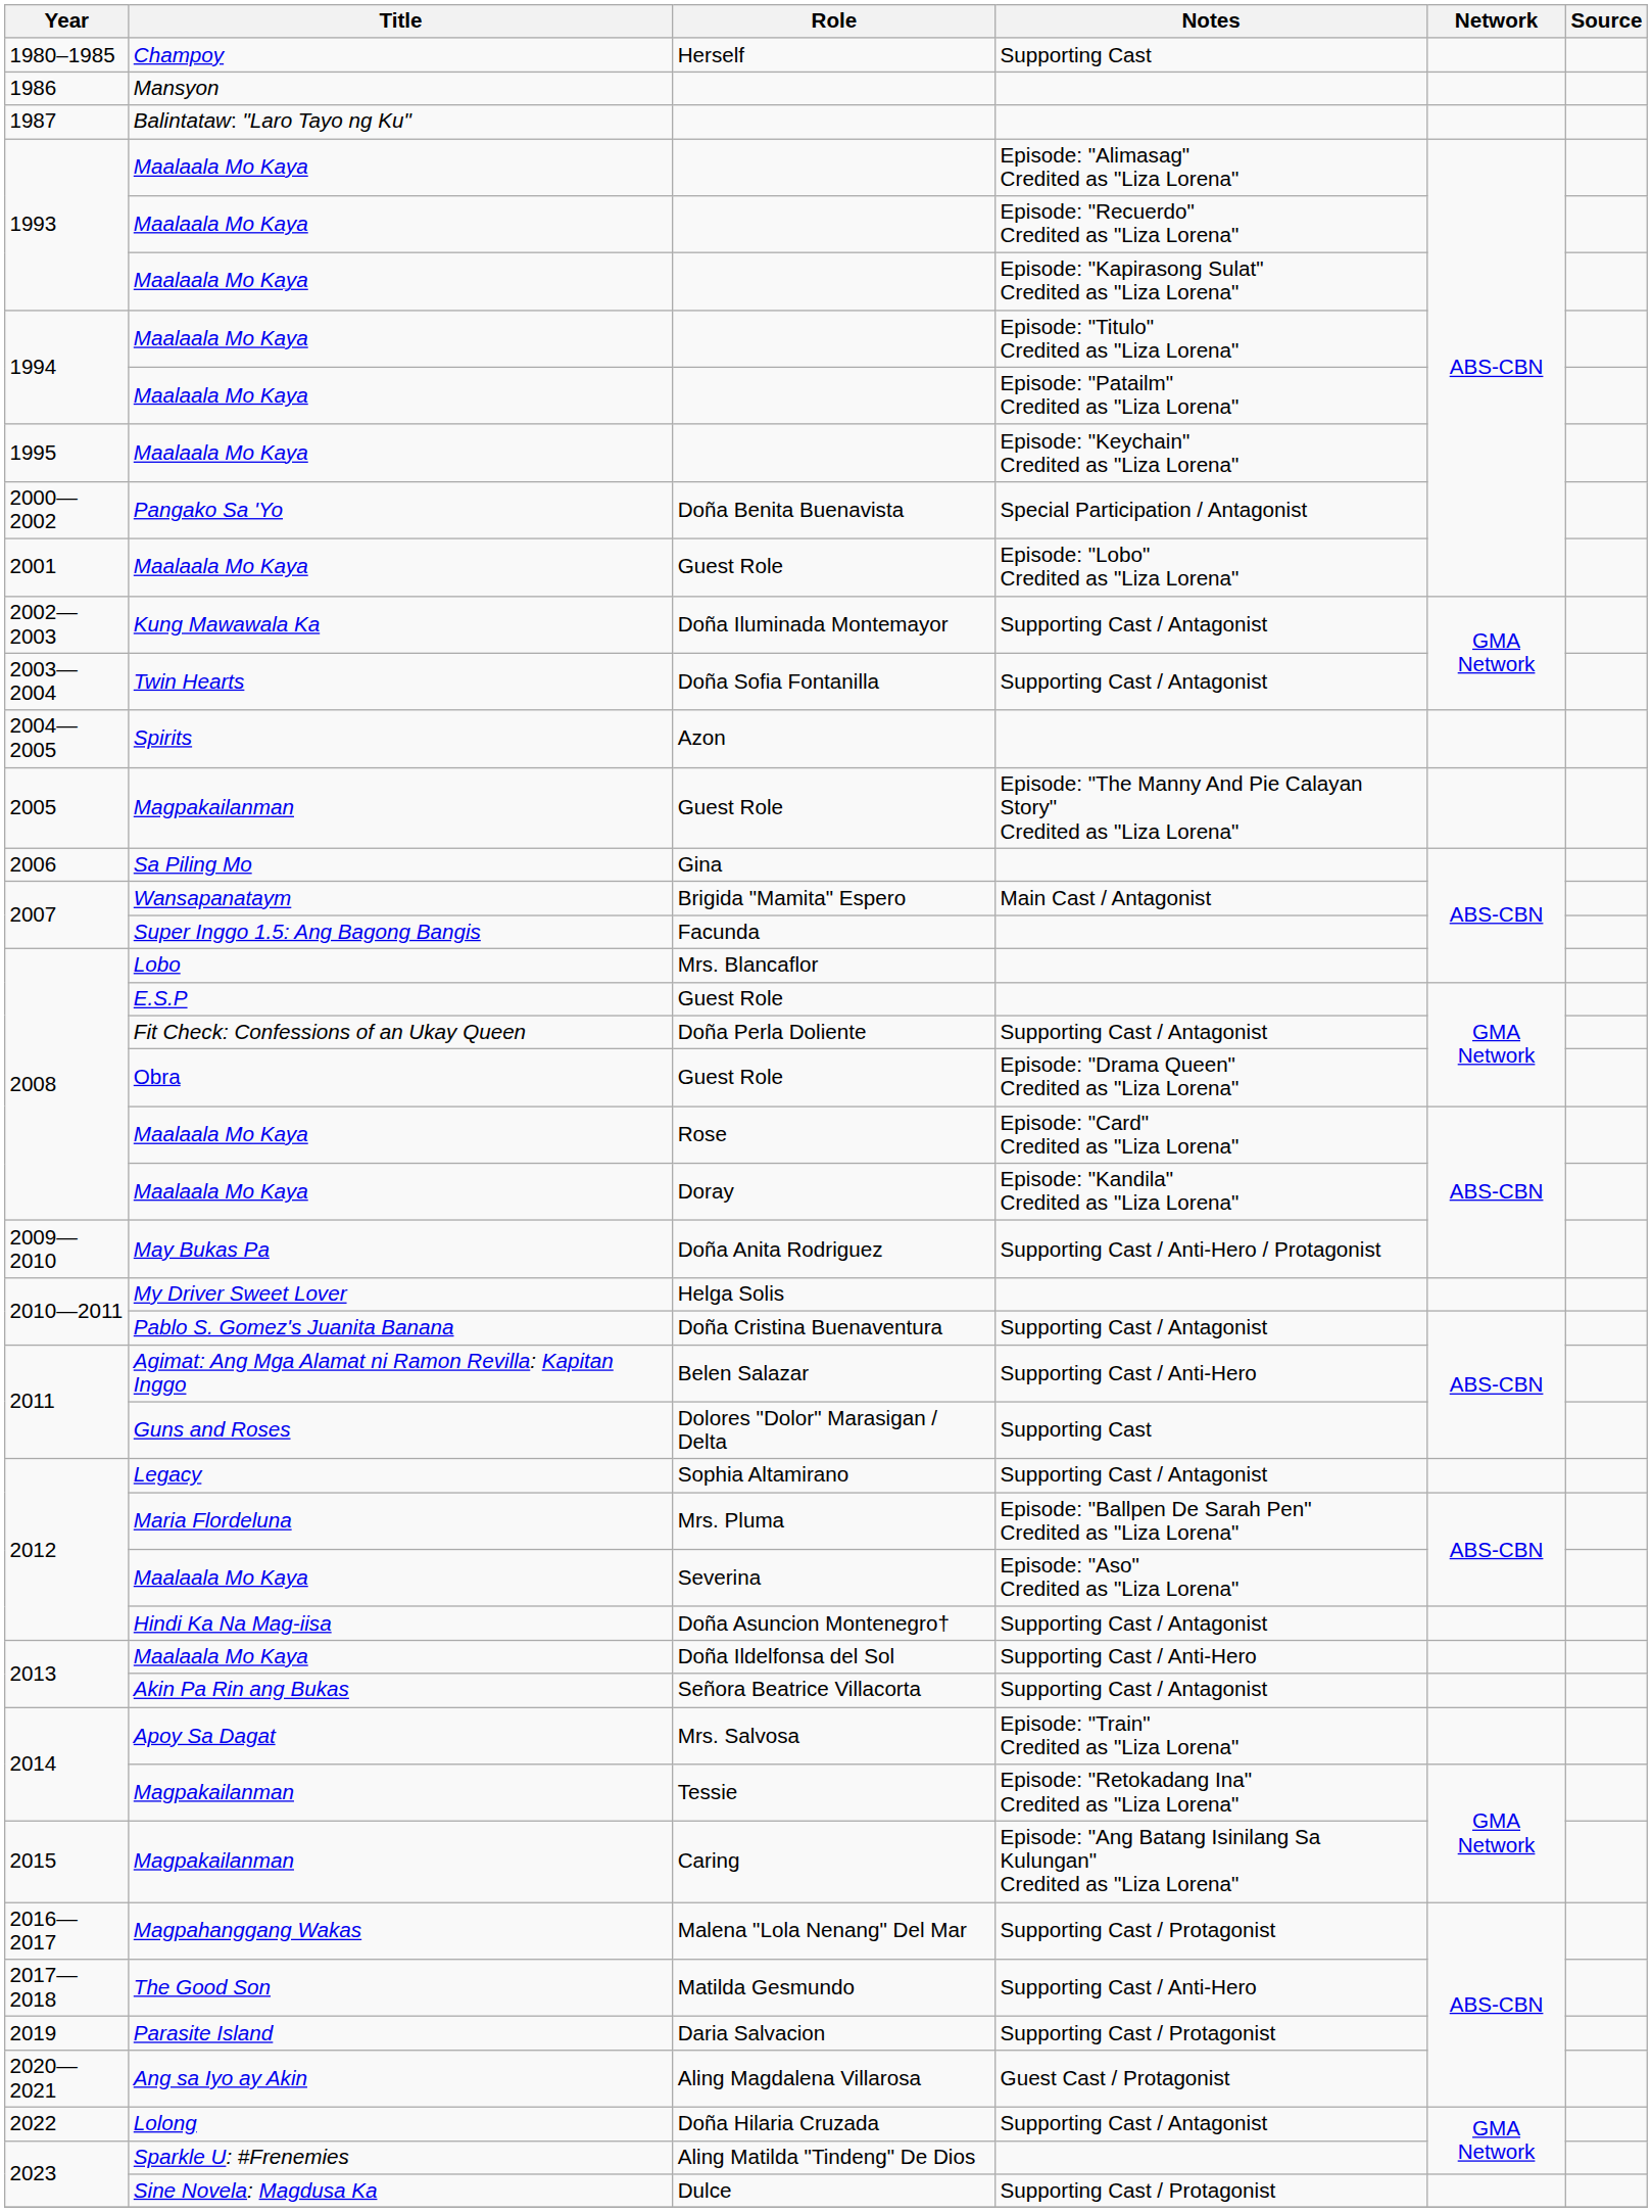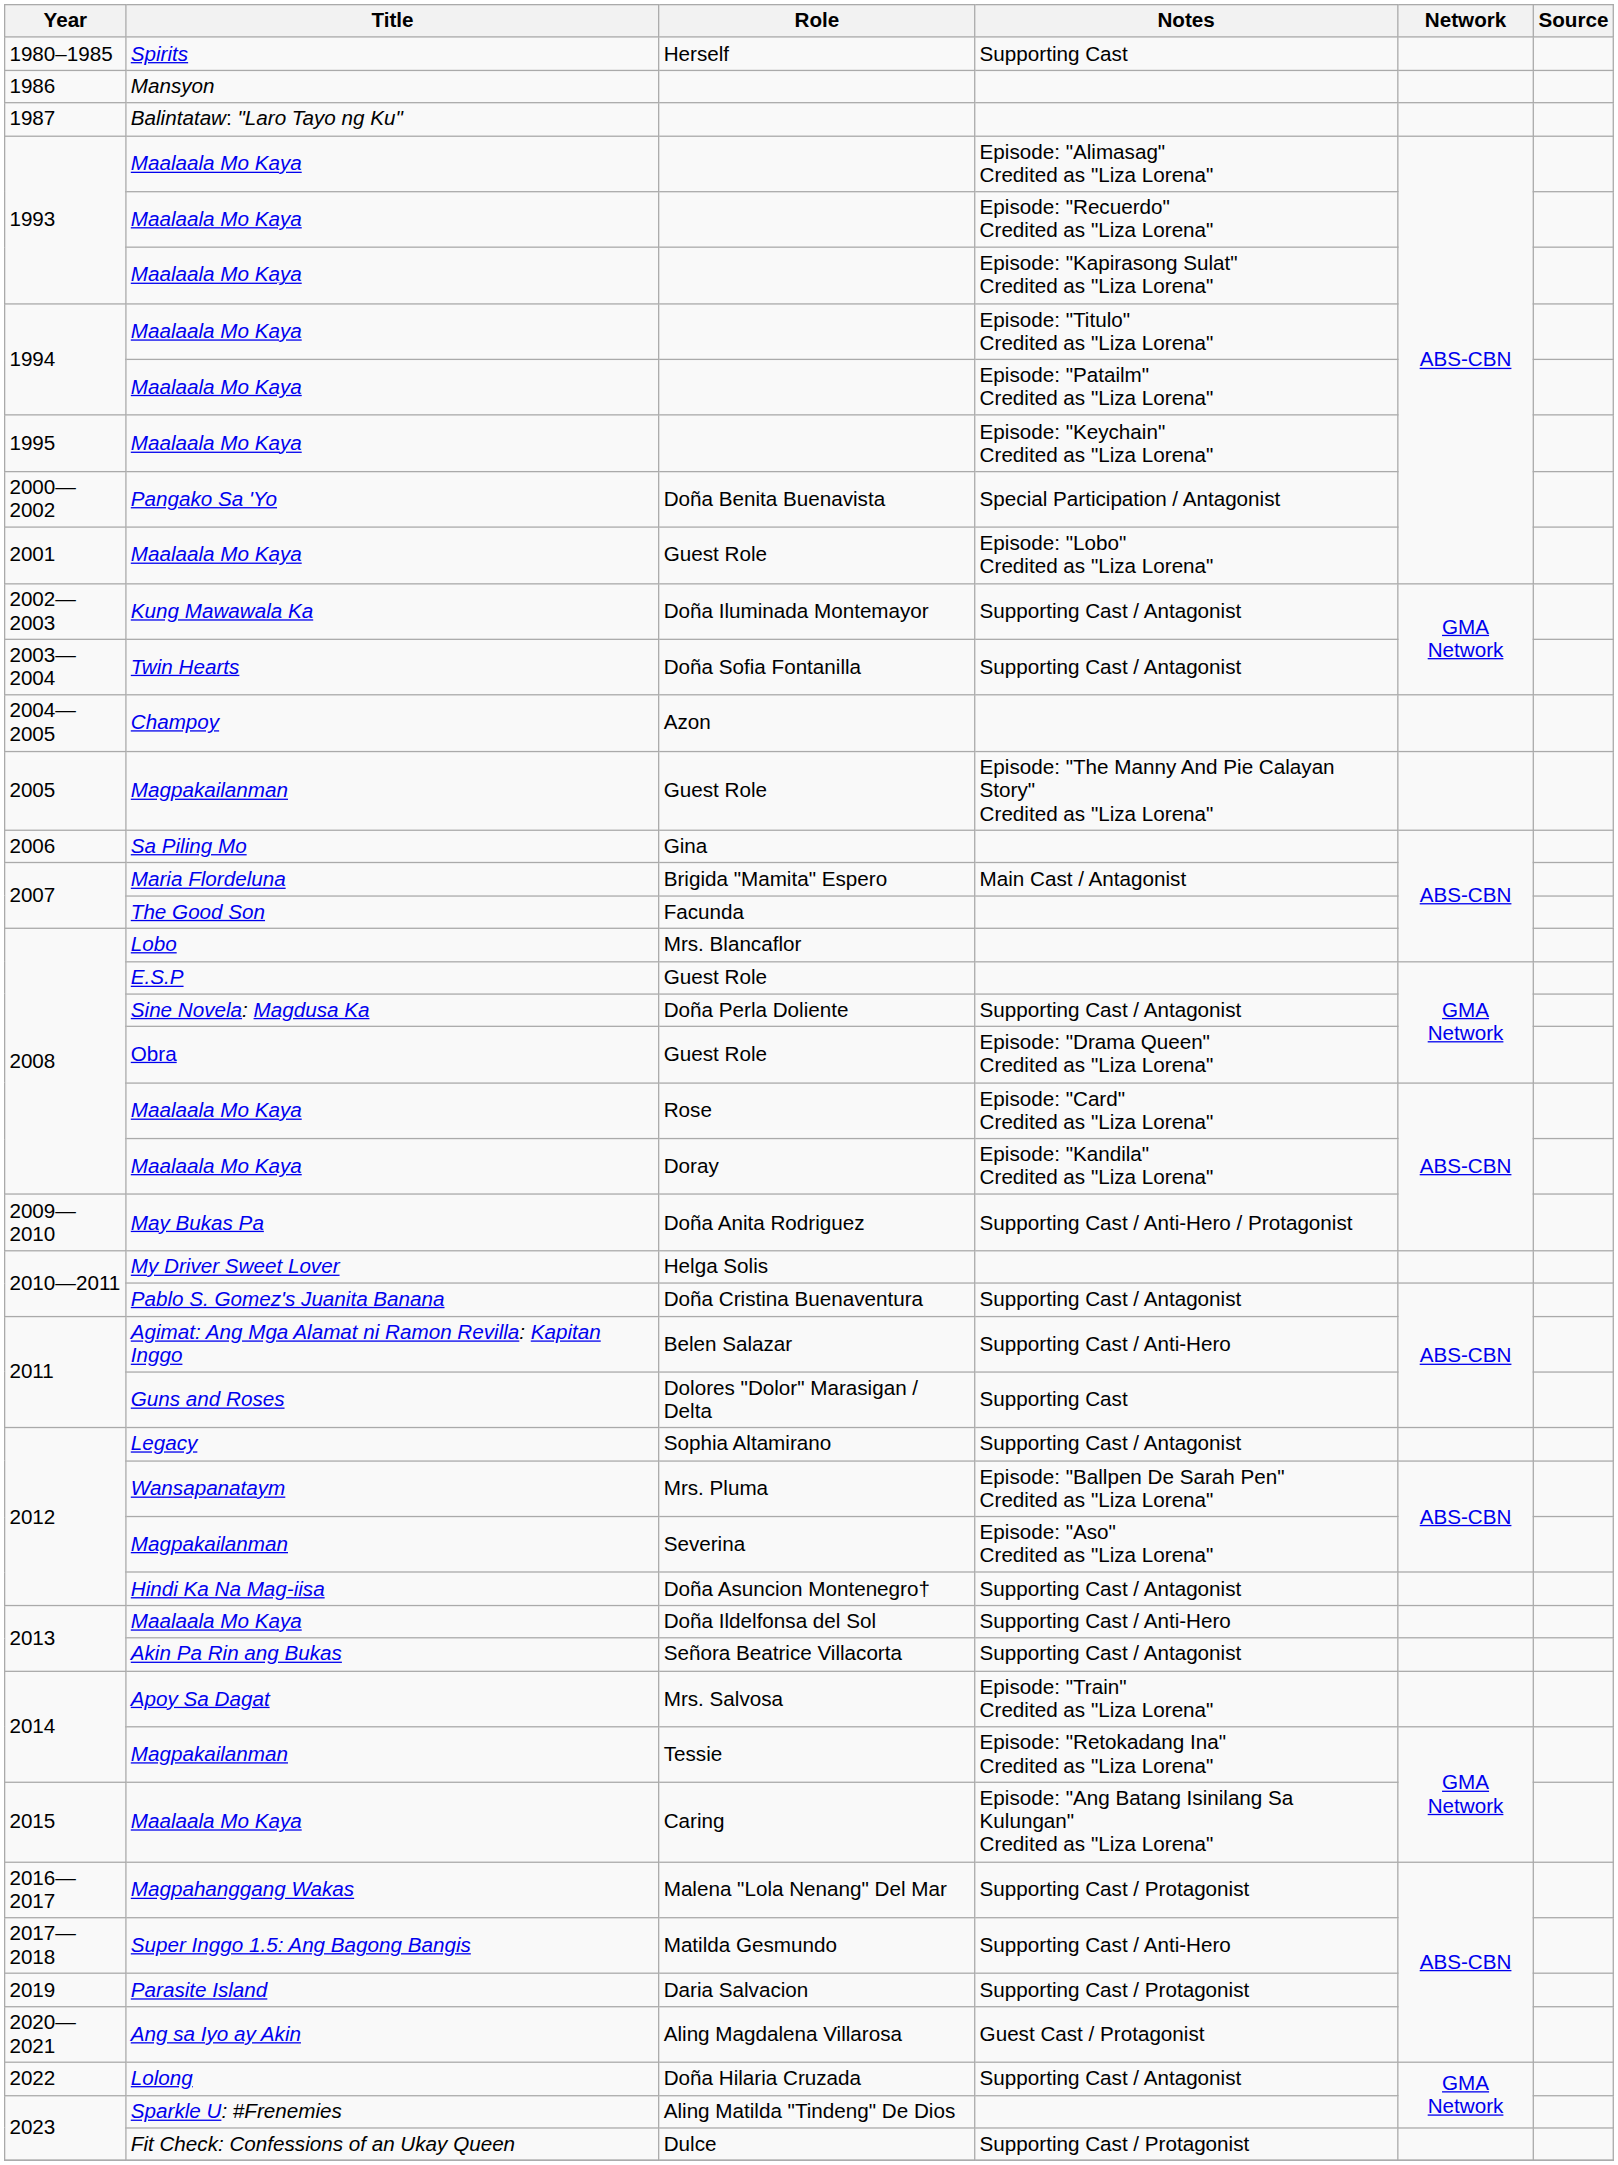Herself | Title: Champoy -> Spirits
Azon | Title: Spirits -> Champoy
Brigida "Mamita" Espero | Title: Wansapanataym -> Maria Flordeluna
Facunda | Title: Super Inggo 1.5: Ang Bagong Bangis -> The Good Son
Doña Perla Doliente | Title: Fit Check: Confessions of an Ukay Queen -> Sine Novela: Magdusa Ka
Mrs. Pluma | Title: Maria Flordeluna -> Wansapanataym
Severina | Title: Maalaala Mo Kaya -> Magpakailanman
Caring | Title: Magpakailanman -> Maalaala Mo Kaya
Matilda Gesmundo | Title: The Good Son -> Super Inggo 1.5: Ang Bagong Bangis
Dulce | Title: Sine Novela: Magdusa Ka -> Fit Check: Confessions of an Ukay Queen
